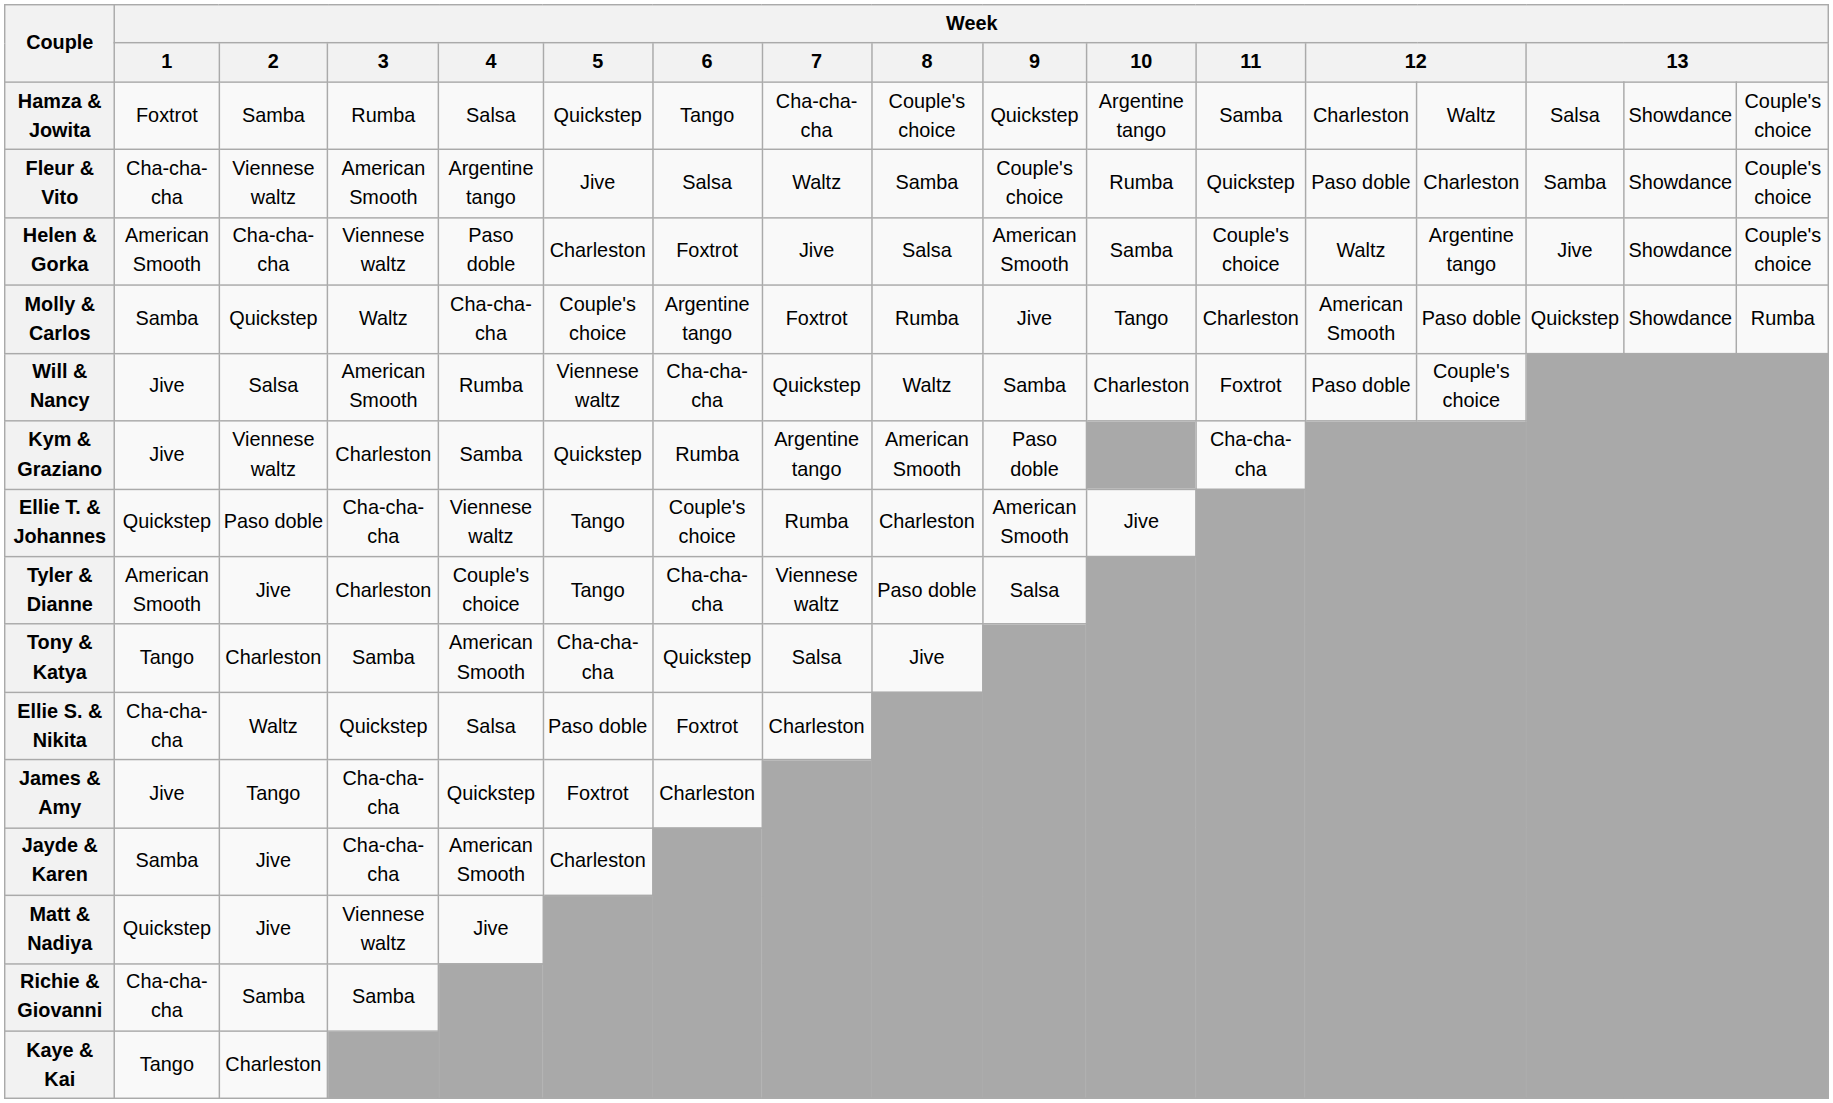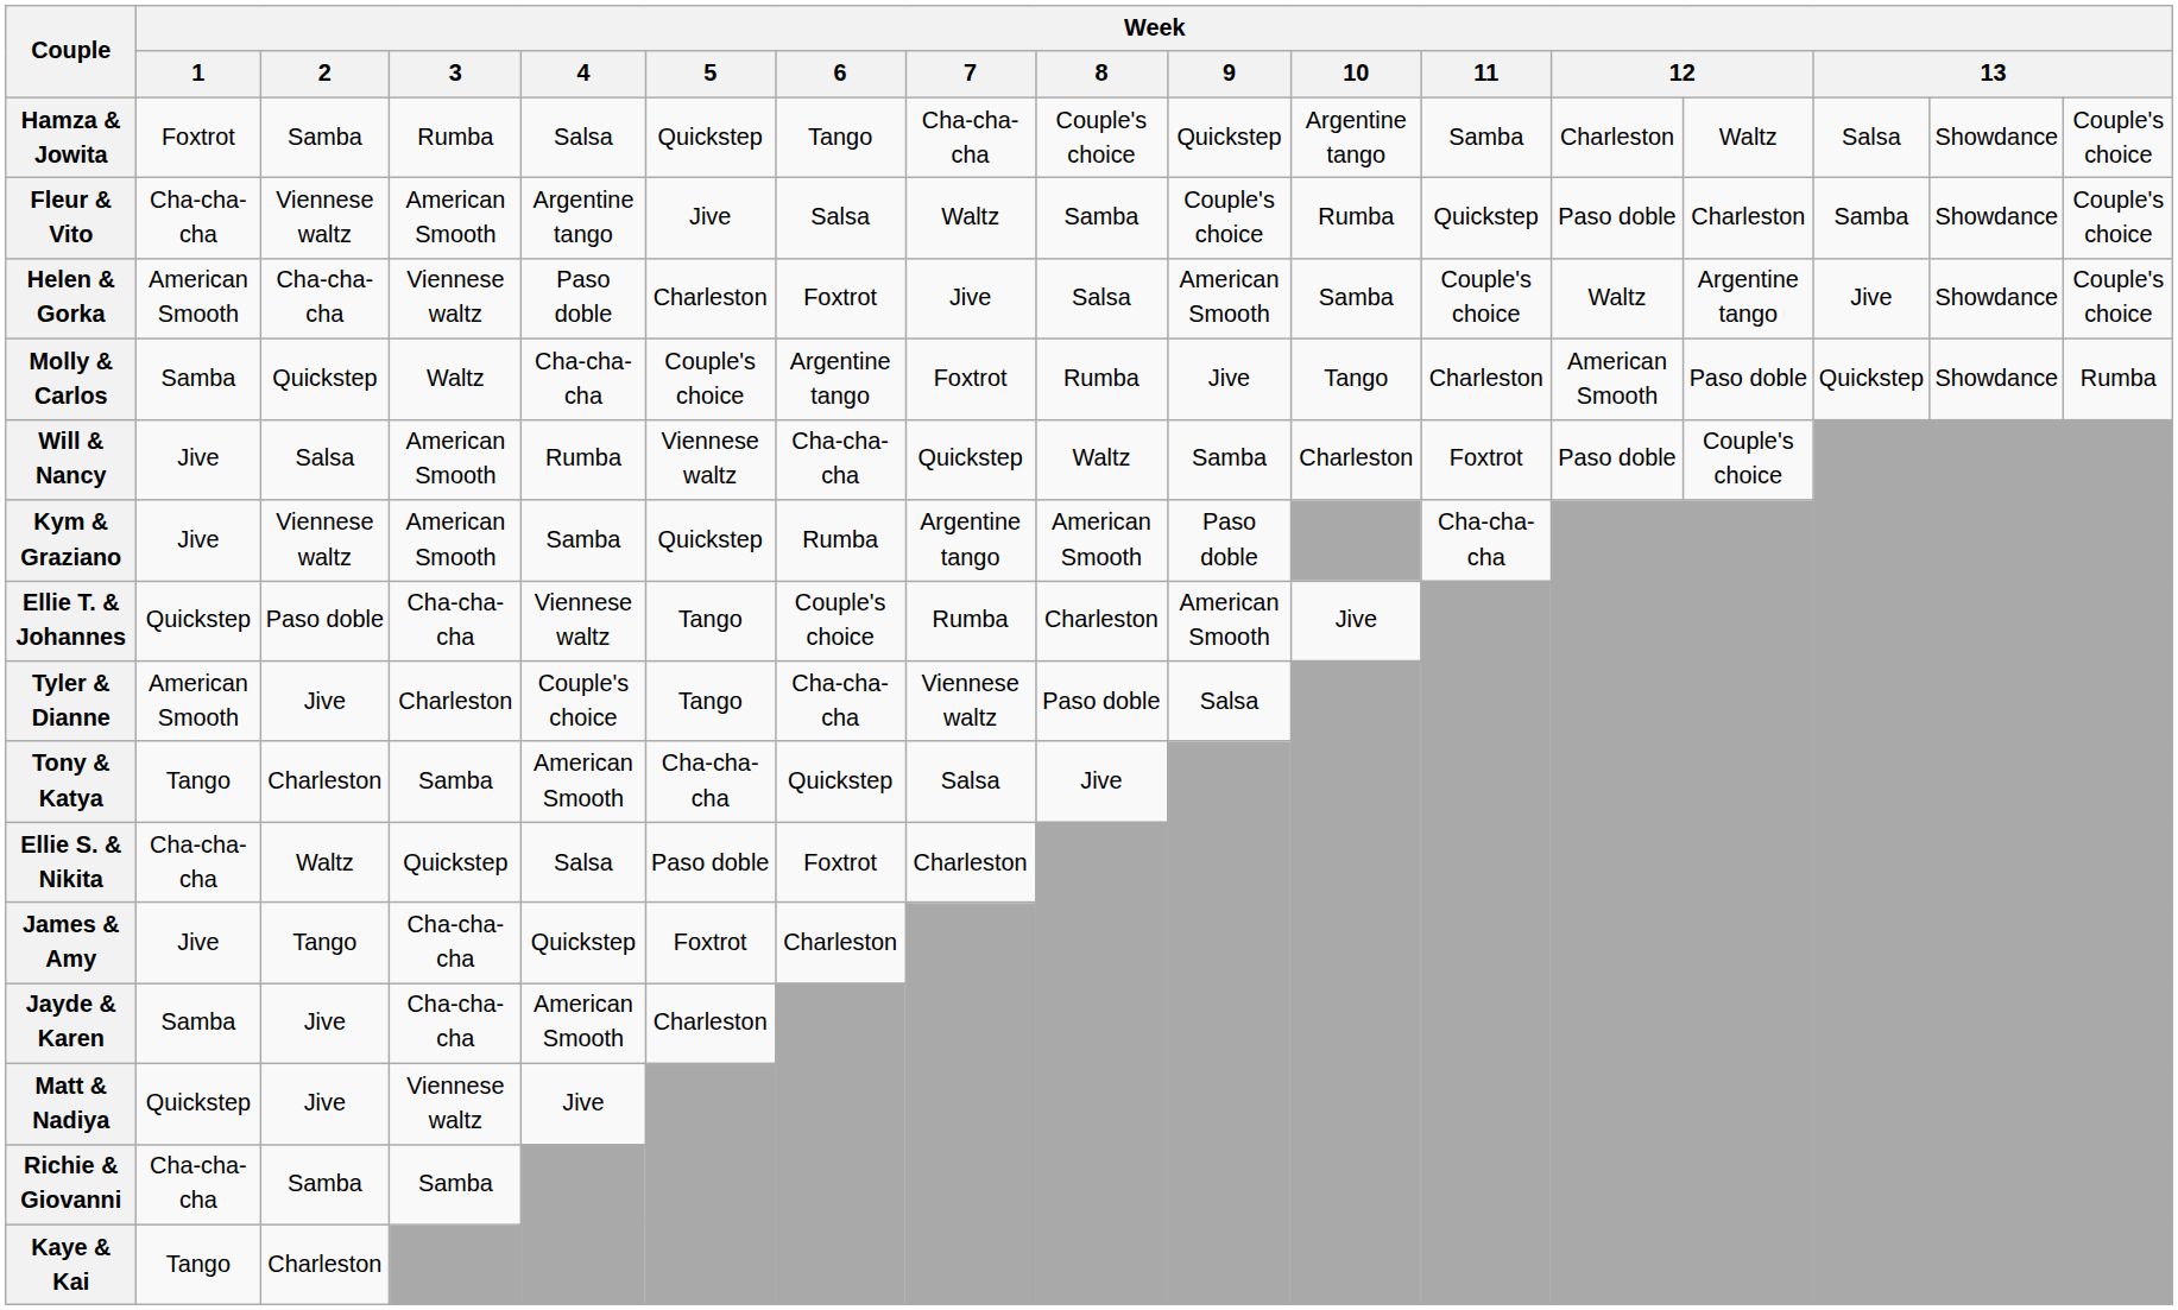Kym & Graziano | Week / 3: Charleston -> American Smooth
